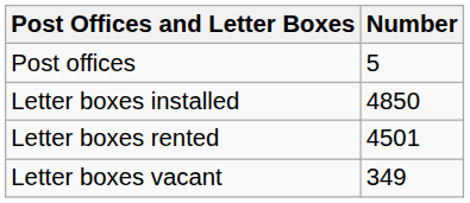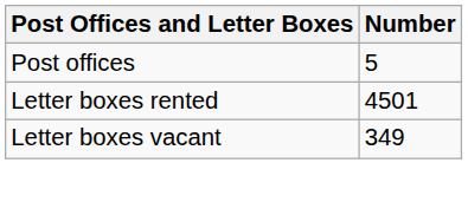- row: Letter boxes installed | 4850
